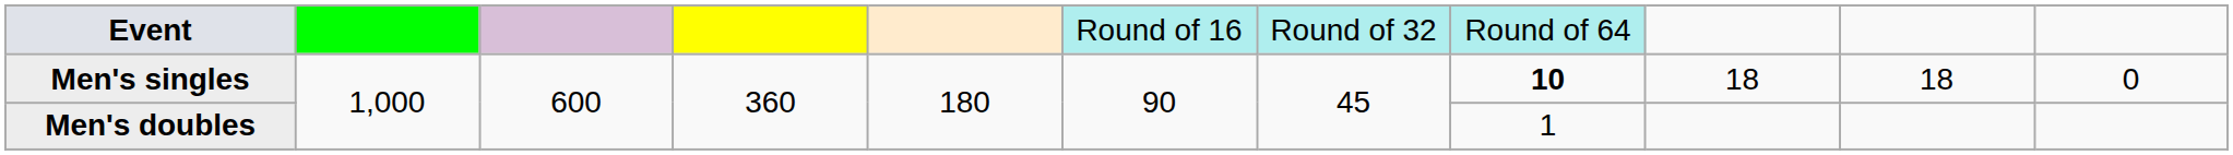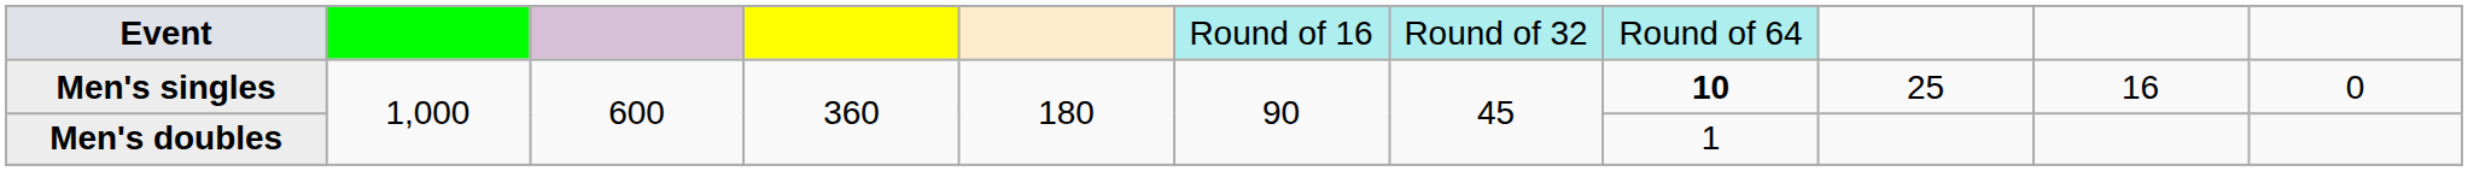Men's singles | column 9: 18 -> 25
Men's singles | column 10: 18 -> 16
